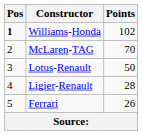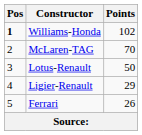Ligier-Renault | Points: 28 -> 29
